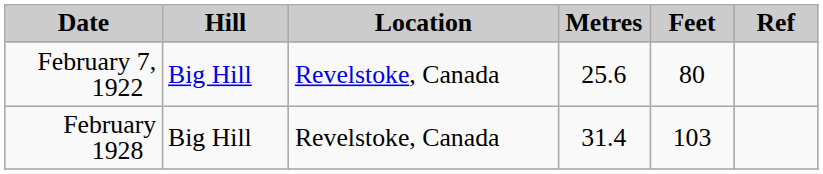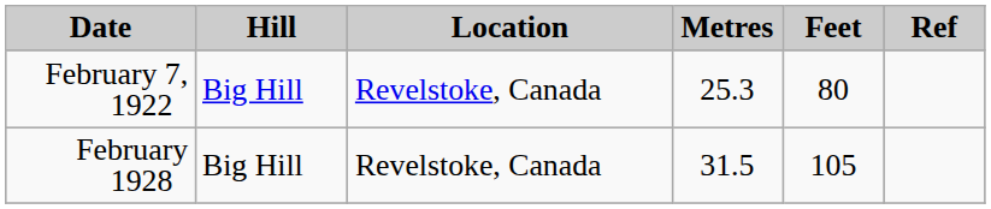February 7, 1922 | Metres: 25.6 -> 25.3
February 1928 | Metres: 31.4 -> 31.5
February 1928 | Feet: 103 -> 105
